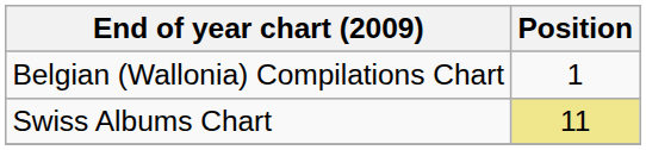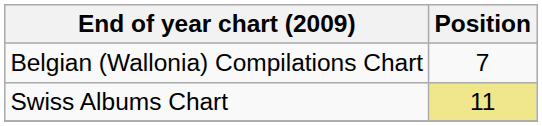Belgian (Wallonia) Compilations Chart | Position: 1 -> 7
